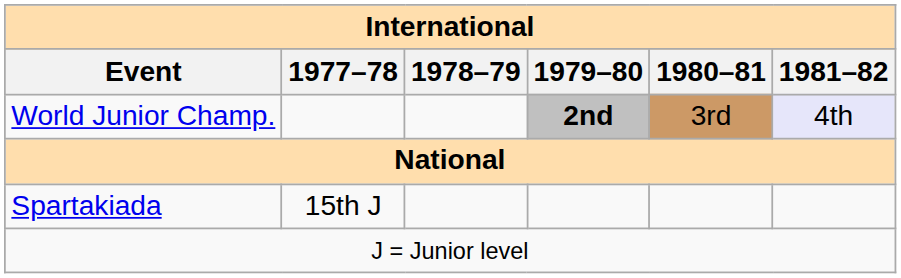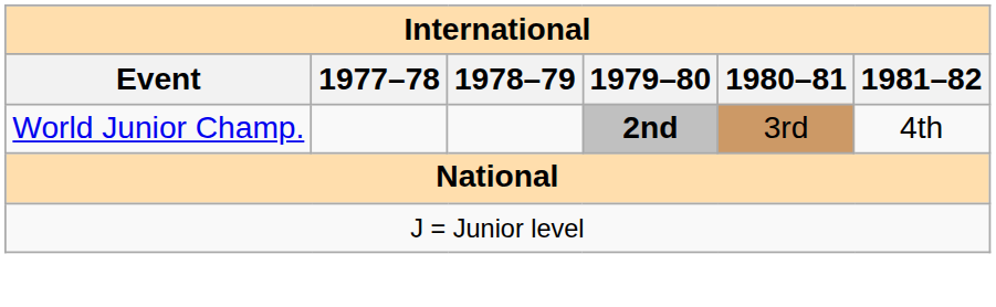World Junior Champ. | 1981–82: lavender background -> no background
- row: Spartakiada | 15th J
